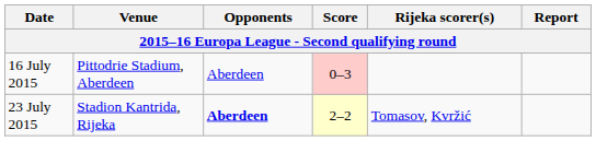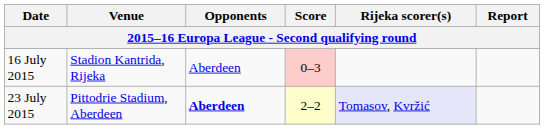16 July 2015 | Venue: Pittodrie Stadium, Aberdeen -> Stadion Kantrida, Rijeka
23 July 2015 | Venue: Stadion Kantrida, Rijeka -> Pittodrie Stadium, Aberdeen
23 July 2015 | Rijeka scorer(s): no background -> lavender background
